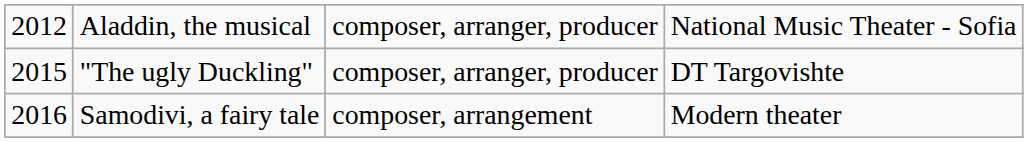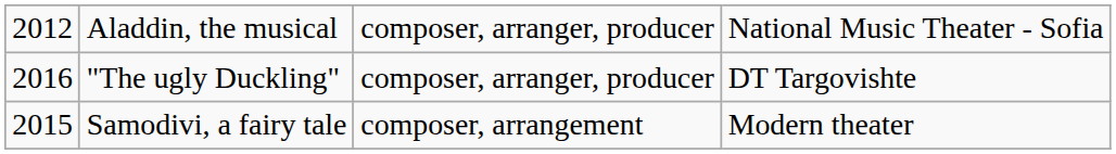"The ugly Duckling" | column 1: 2015 -> 2016
Samodivi, a fairy tale | column 1: 2016 -> 2015
